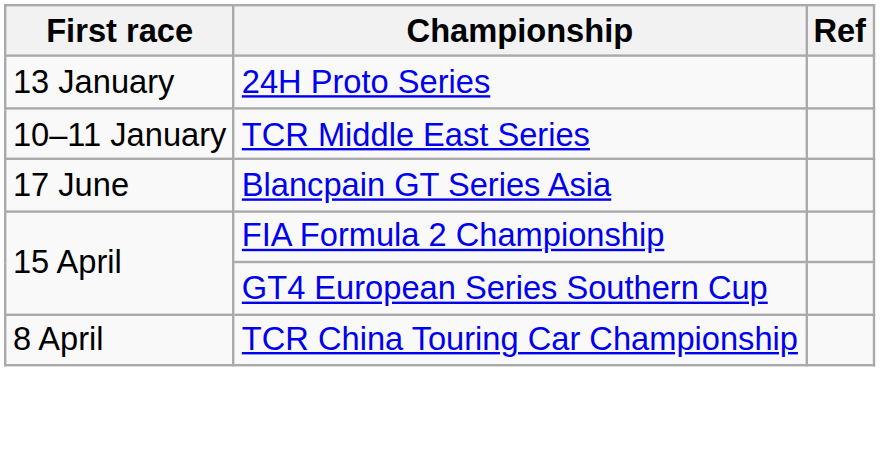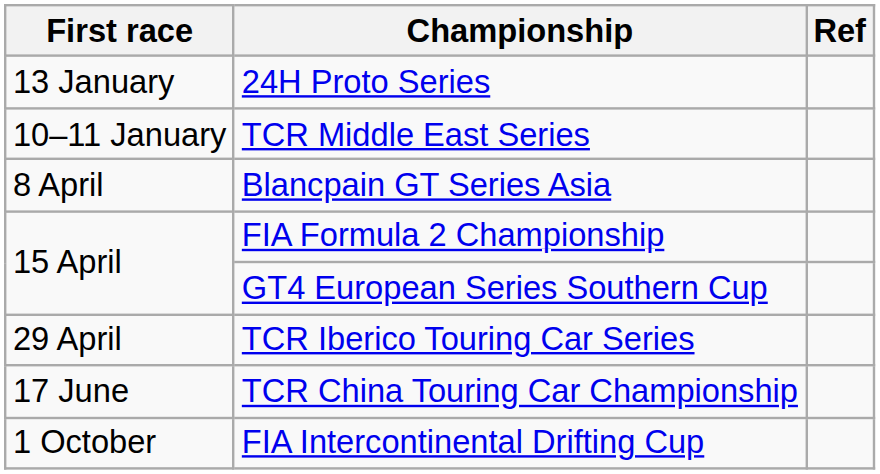Blancpain GT Series Asia | First race: 17 June -> 8 April
+ row: 29 April | TCR Iberico Touring Car Series
TCR China Touring Car Championship | First race: 8 April -> 17 June
+ row: 1 October | FIA Intercontinental Drifting Cup
